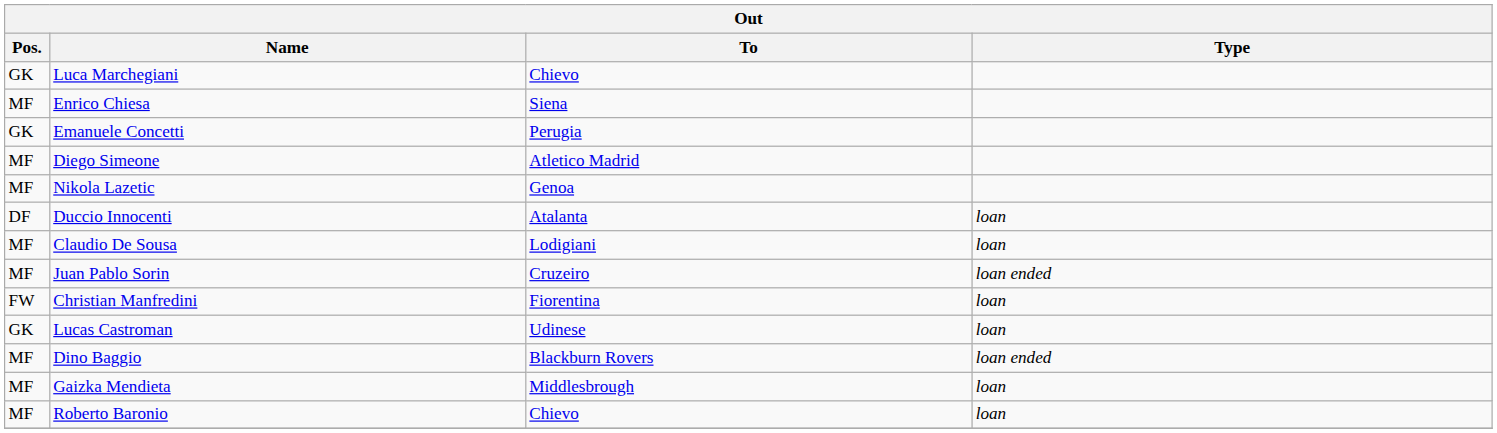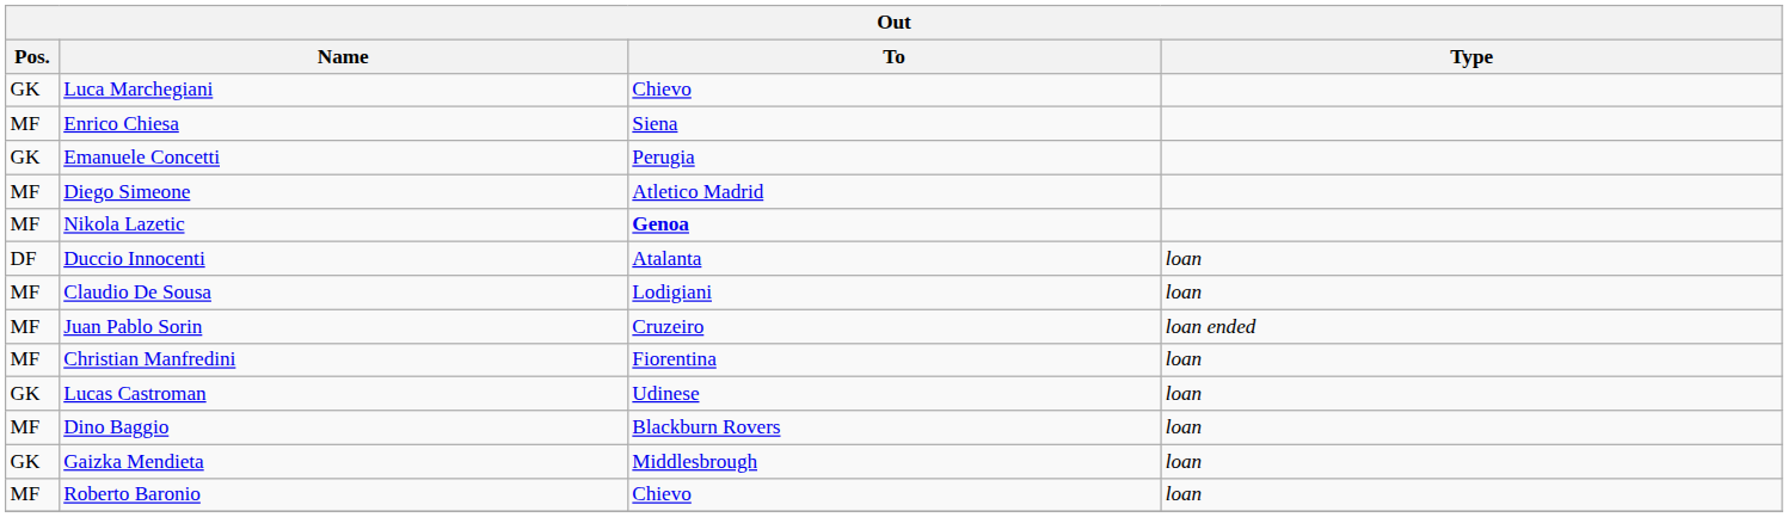Nikola Lazetic | To: normal -> bold
Christian Manfredini | Pos.: FW -> MF
Dino Baggio | Type: loan ended -> loan
Gaizka Mendieta | Pos.: MF -> GK
